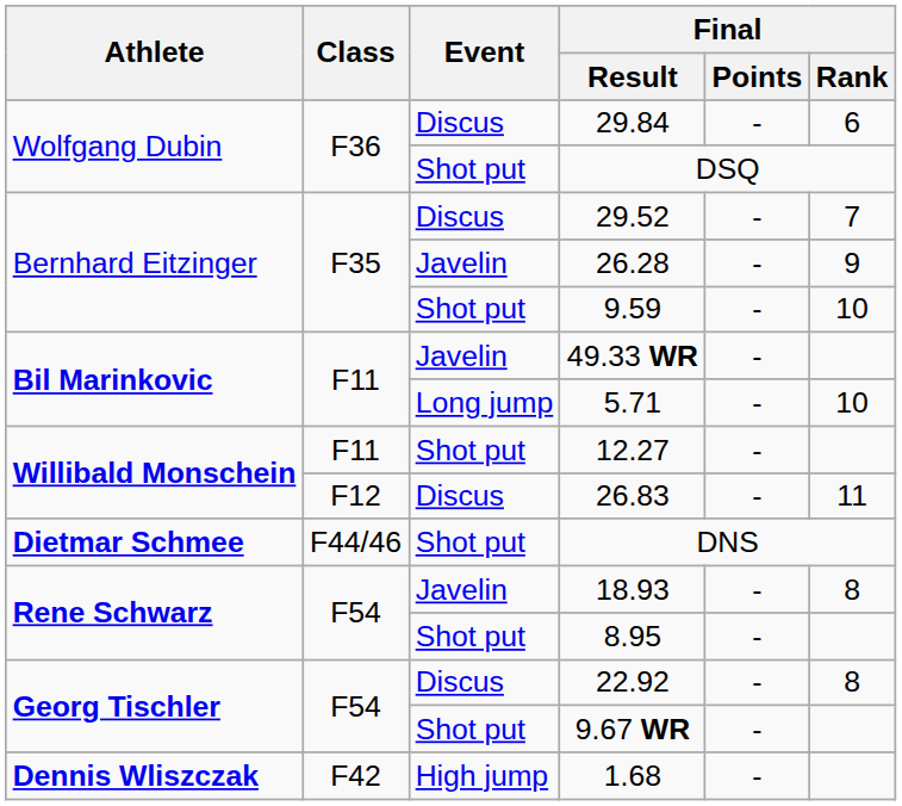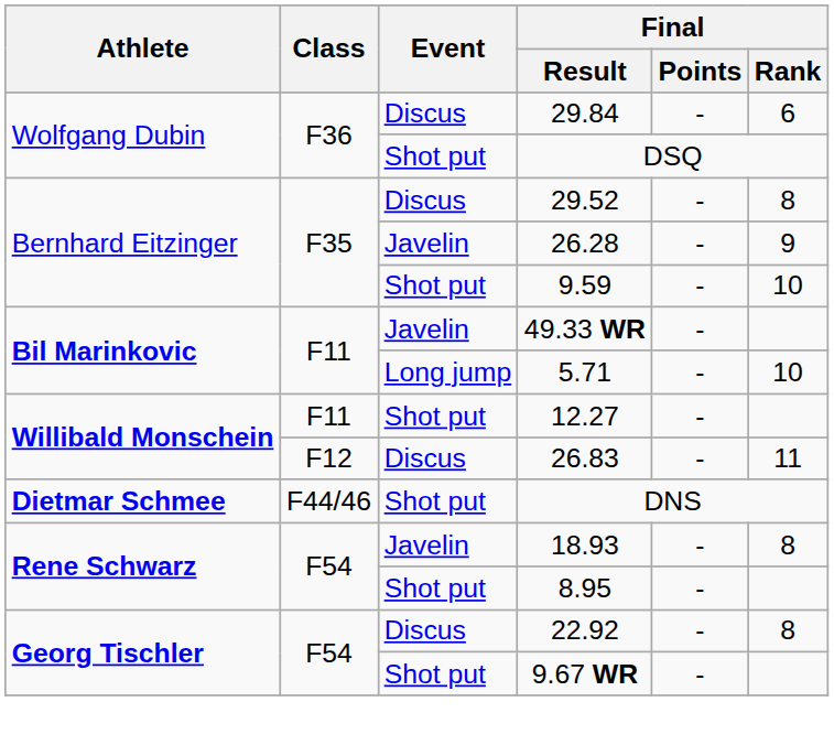29.52 | Final / Rank: 7 -> 8
- row: Dennis Wliszczak | F42 | High jump | 1.68 | -
